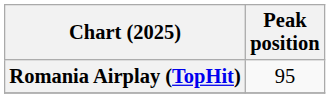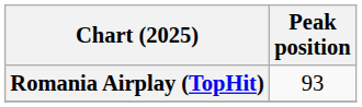Romania Airplay (TopHit) | Peak position: 95 -> 93
